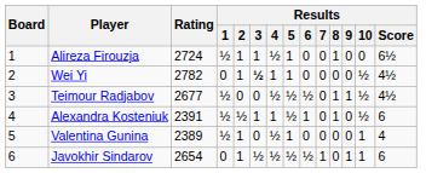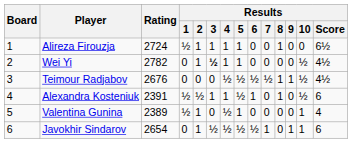Alireza Firouzja | Results / 4: ½ -> 1
Teimour Radjabov | Rating: 2677 -> 2676
Teimour Radjabov | Results / 1: ½ -> 0
Teimour Radjabov | Results / 7: 0 -> ½
